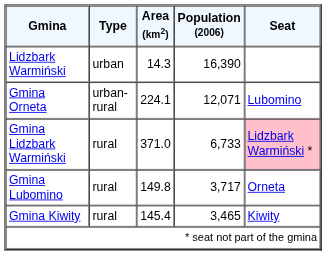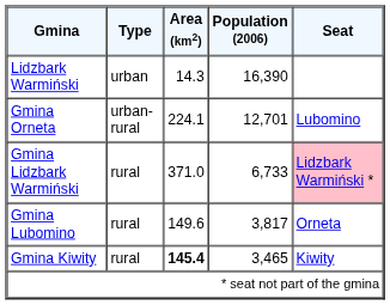Gmina Orneta | Population (2006): 12,071 -> 12,701
Gmina Lubomino | Area (km2): 149.8 -> 149.6
Gmina Lubomino | Population (2006): 3,717 -> 3,817
Gmina Kiwity | Area (km2): normal -> bold
